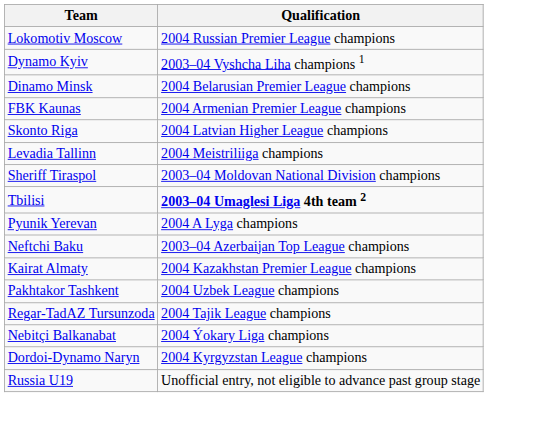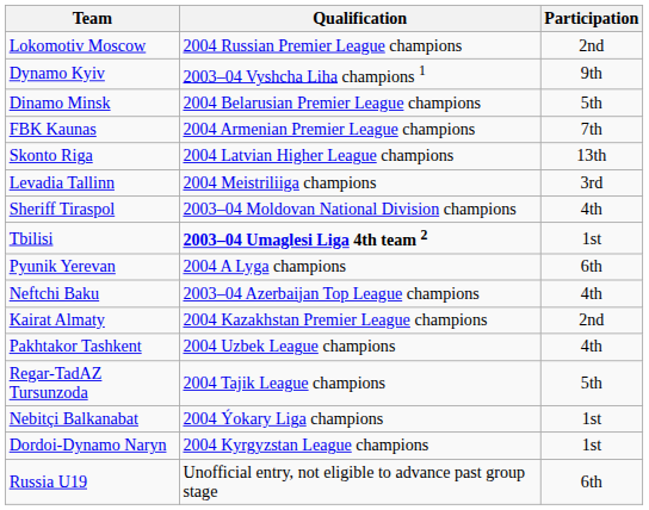+ column: Participation | 2nd | 9th | 5th | 7th | 13th | 3rd | 4th | 1st | 6th | 4th | 2nd | 4th | 5th | 1st | 1st | 6th
